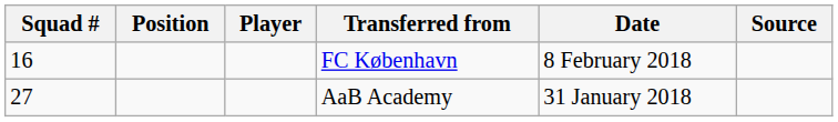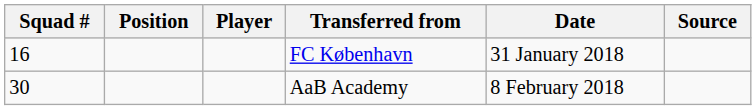FC København | Date: 8 February 2018 -> 31 January 2018
AaB Academy | Squad #: 27 -> 30
AaB Academy | Date: 31 January 2018 -> 8 February 2018
